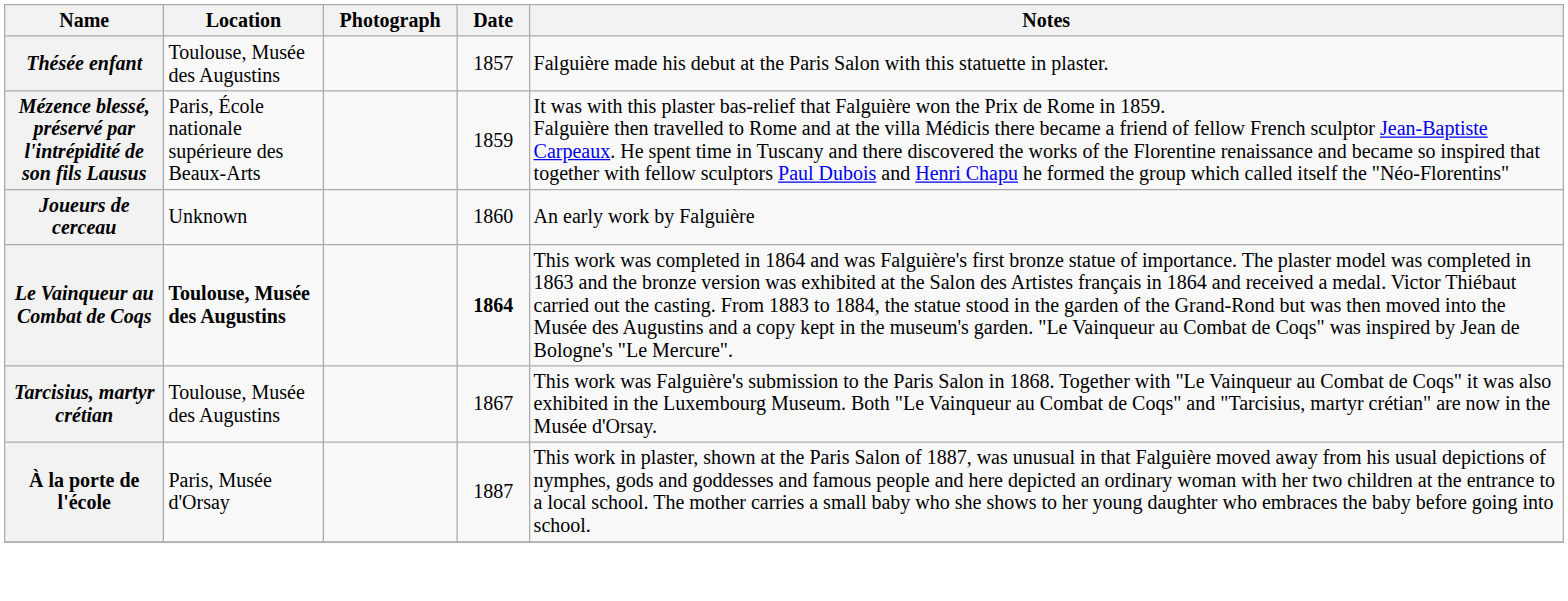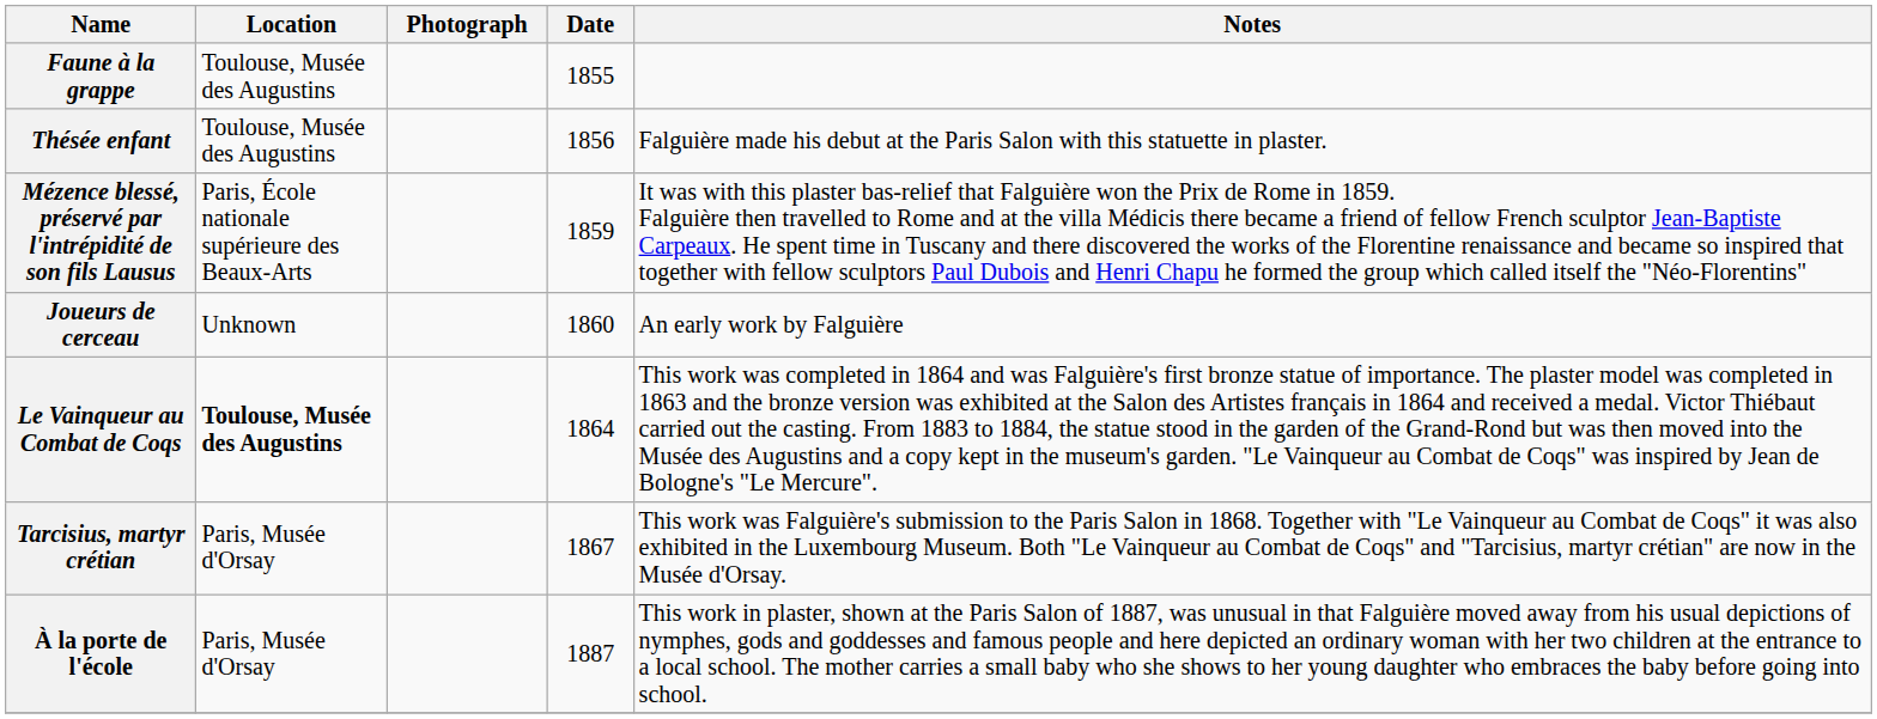+ row: Faune à la grappe | Toulouse, Musée des Augustins | 1855
Thésée enfant | Date: 1857 -> 1856
Le Vainqueur au Combat de Coqs | Date: bold -> normal
Tarcisius, martyr crétian | Location: Toulouse, Musée des Augustins -> Paris, Musée d'Orsay
